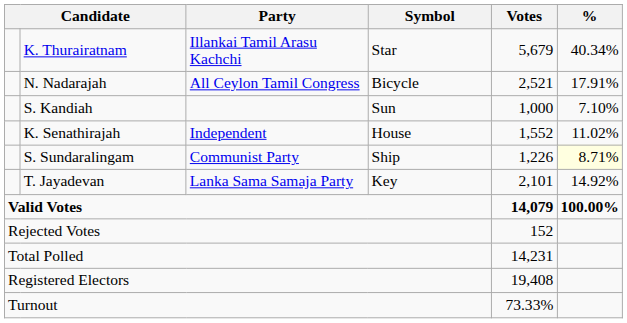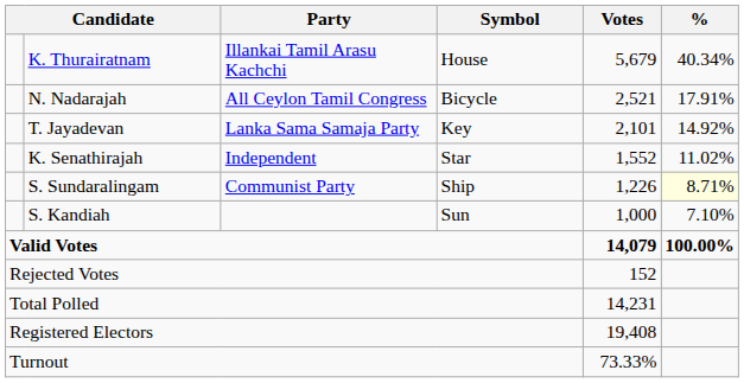K. Thurairatnam | Symbol: Star -> House
rows swapped: T. Jayadevan <-> S. Kandiah
K. Senathirajah | Symbol: House -> Star
